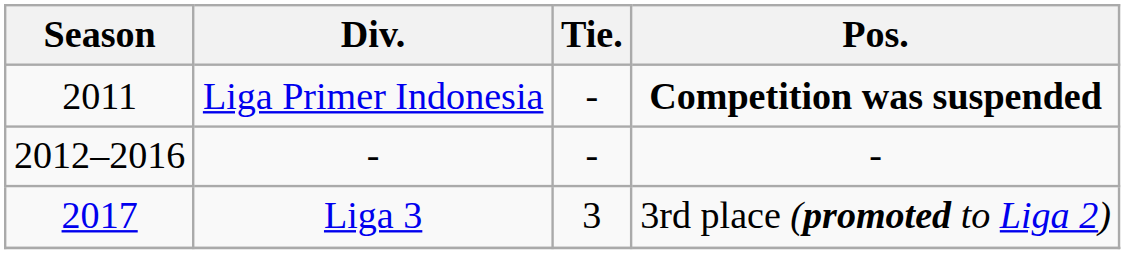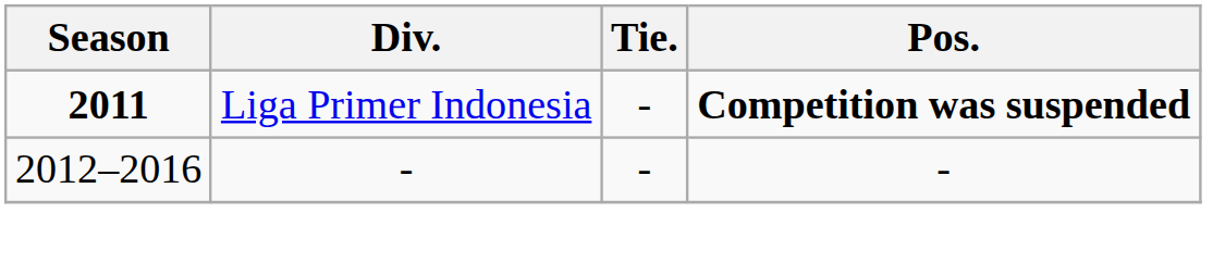Liga Primer Indonesia | Season: normal -> bold
- row: 2017 | Liga 3 | 3 | 3rd place (promoted to Liga 2)
